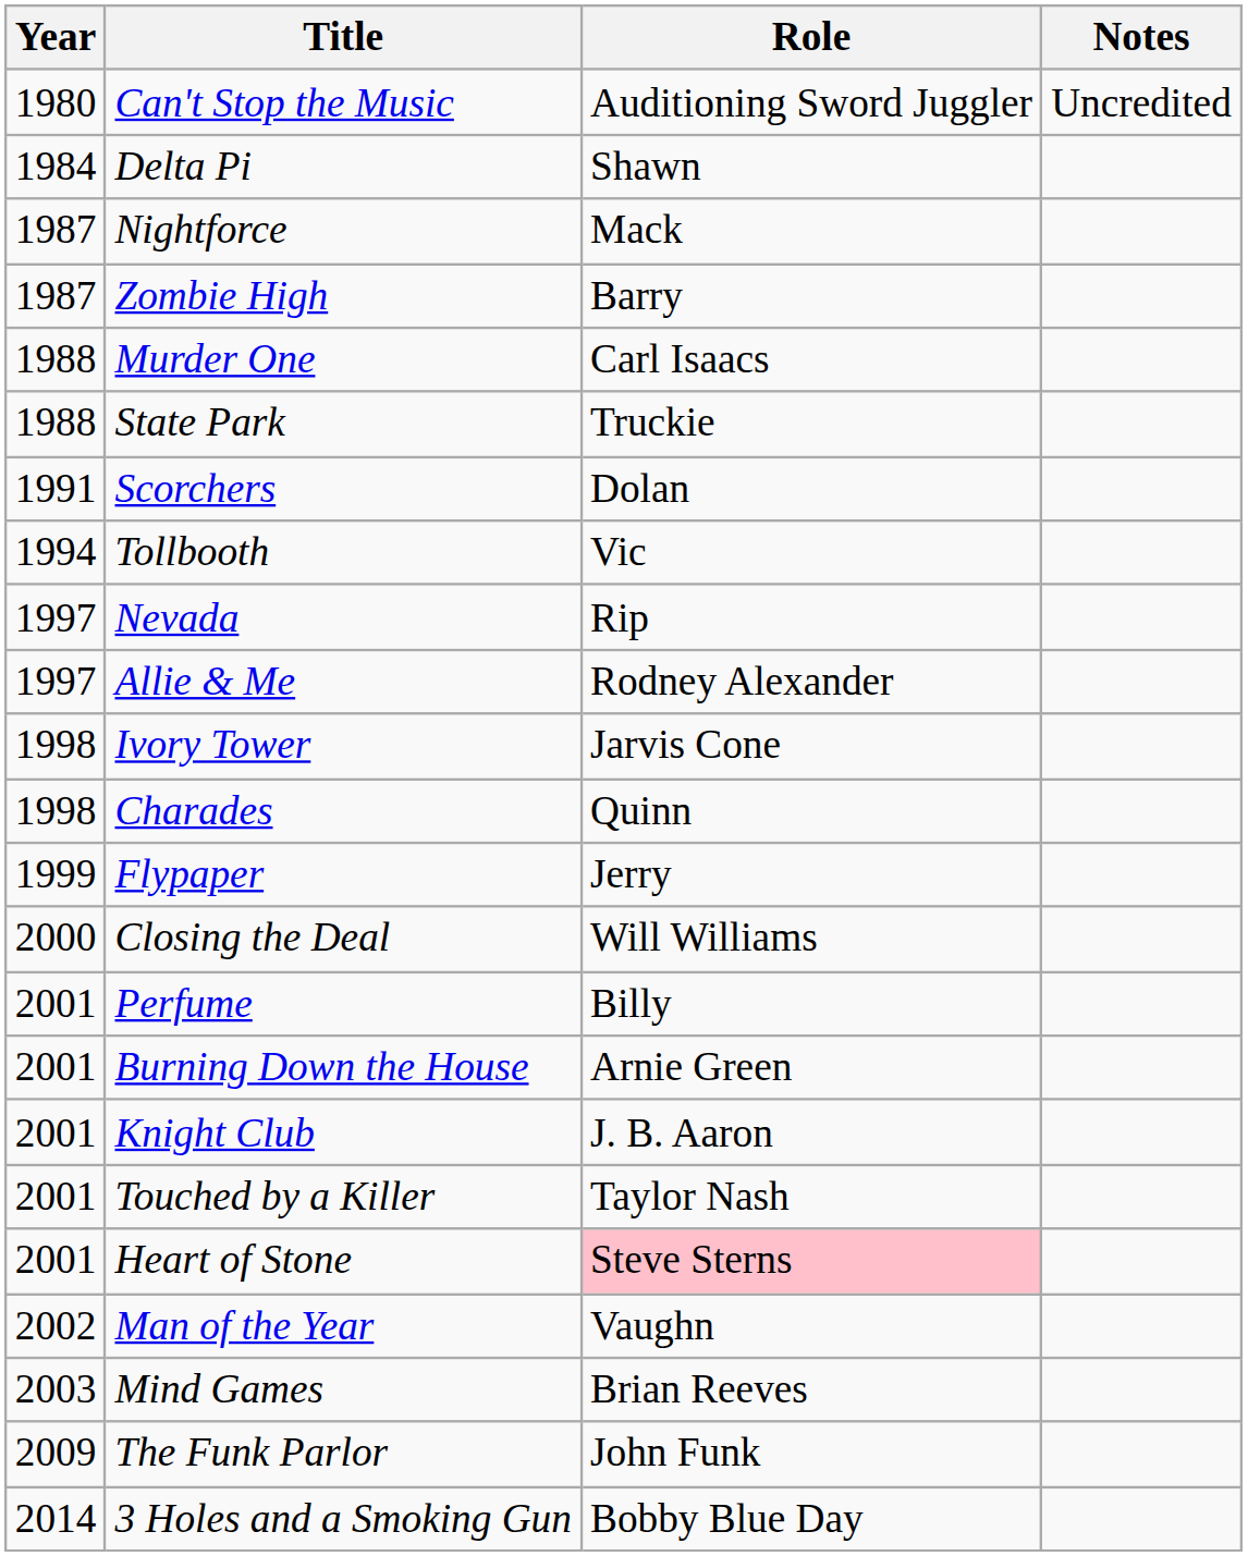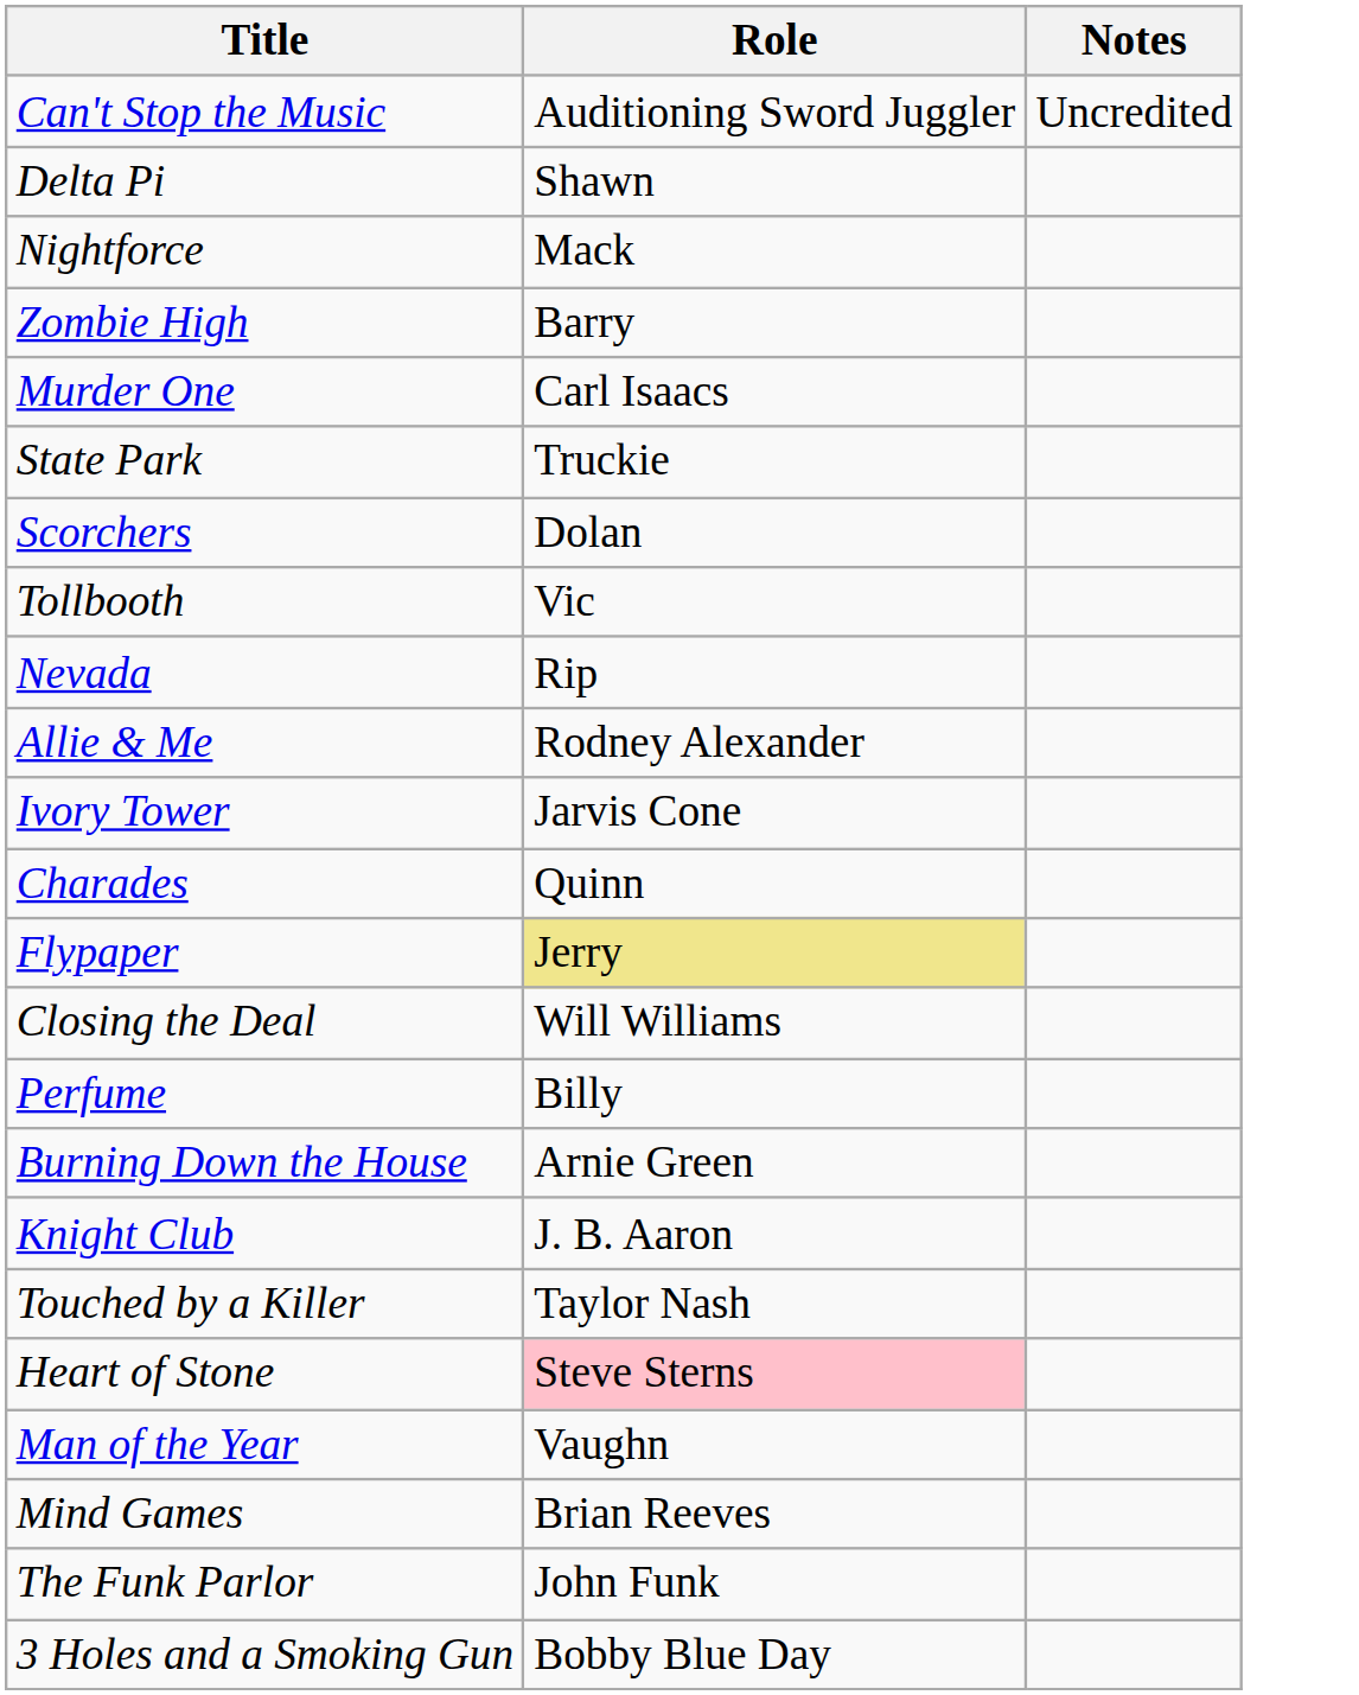- column: Year | 1980 | 1984 | 1987 | 1987 | 1988 | 1988 | 1991 | 1994 | 1997 | 1997 | 1998 | 1998 | 1999 | 2000 | 2001 | 2001 | 2001 | 2001 | 2001 | 2002 | 2003 | 2009 | 2014
Flypaper | Role: no background -> khaki background
